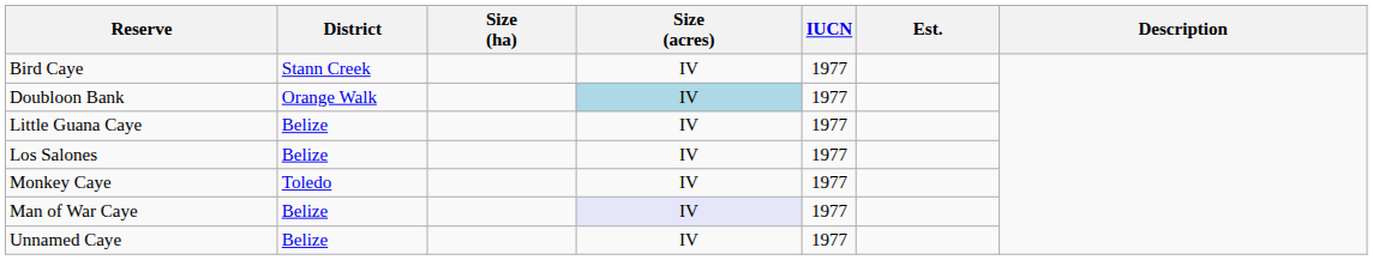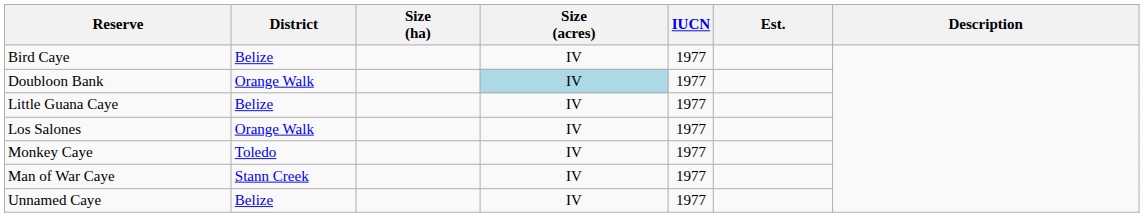Bird Caye | District: Stann Creek -> Belize
Los Salones | District: Belize -> Orange Walk
Man of War Caye | District: Belize -> Stann Creek
Man of War Caye | Size (acres): lavender background -> no background
